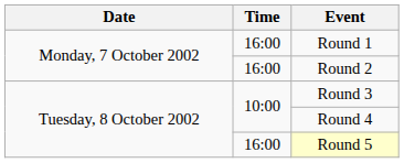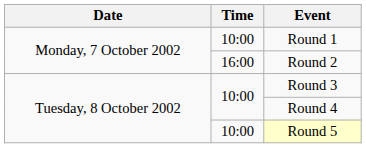Round 1 | Time: 16:00 -> 10:00
Round 5 | Time: 16:00 -> 10:00
